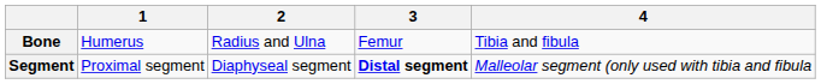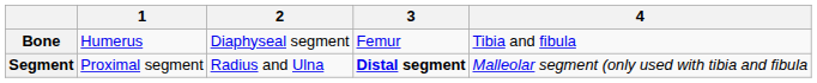Bone | 2: Radius and Ulna -> Diaphyseal segment
Segment | 2: Diaphyseal segment -> Radius and Ulna
